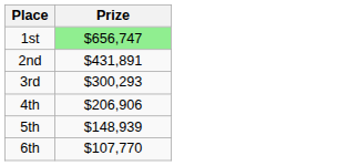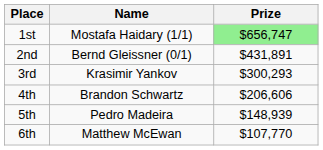+ column: Name | Mostafa Haidary (1/1) | Bernd Gleissner (0/1) | Krasimir Yankov | Brandon Schwartz | Pedro Madeira | Matthew McEwan
4th | Prize: $206,906 -> $206,606
